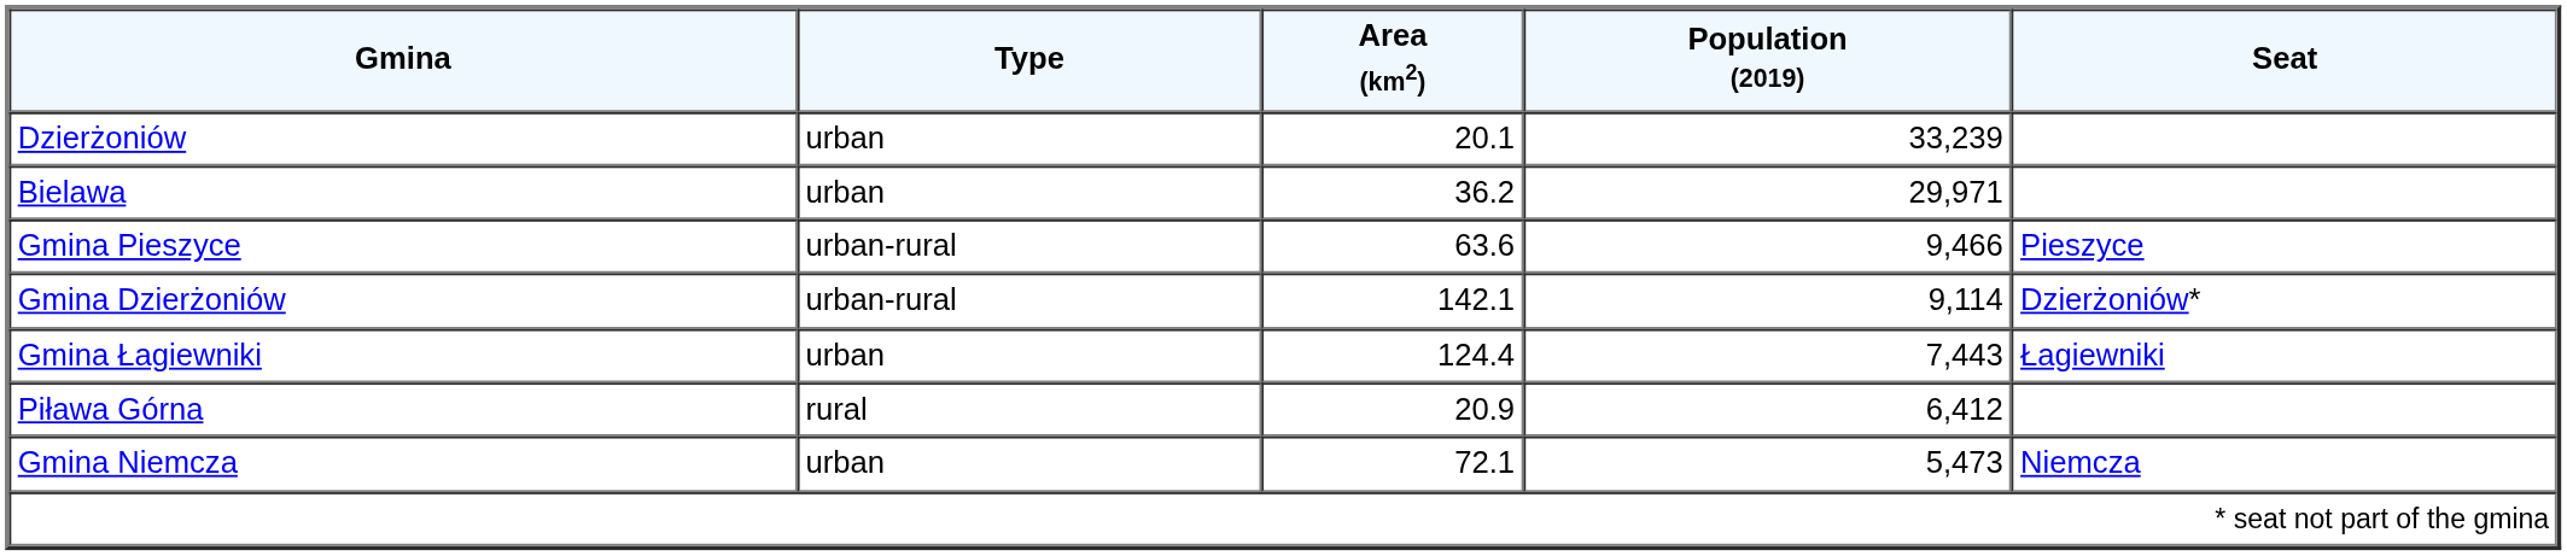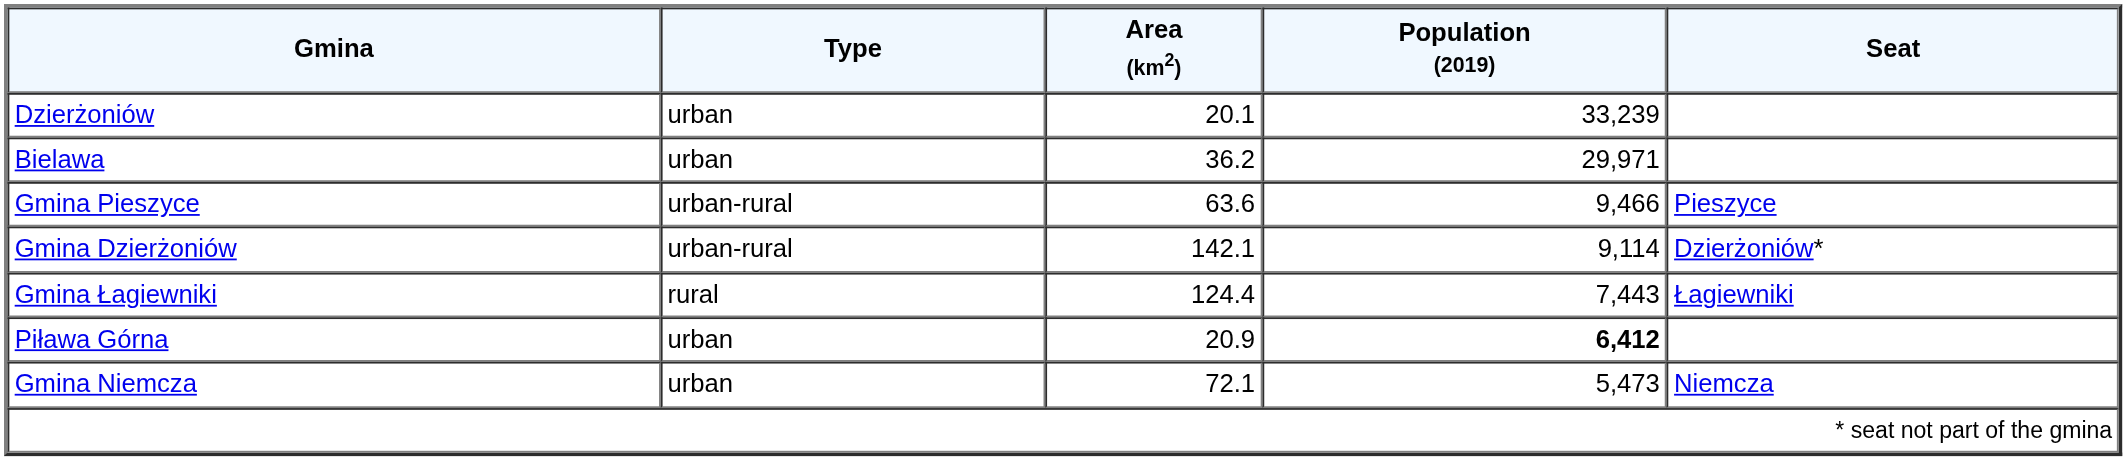Gmina Łagiewniki | Type: urban -> rural
Piława Górna | Type: rural -> urban
Piława Górna | Population (2019): normal -> bold
